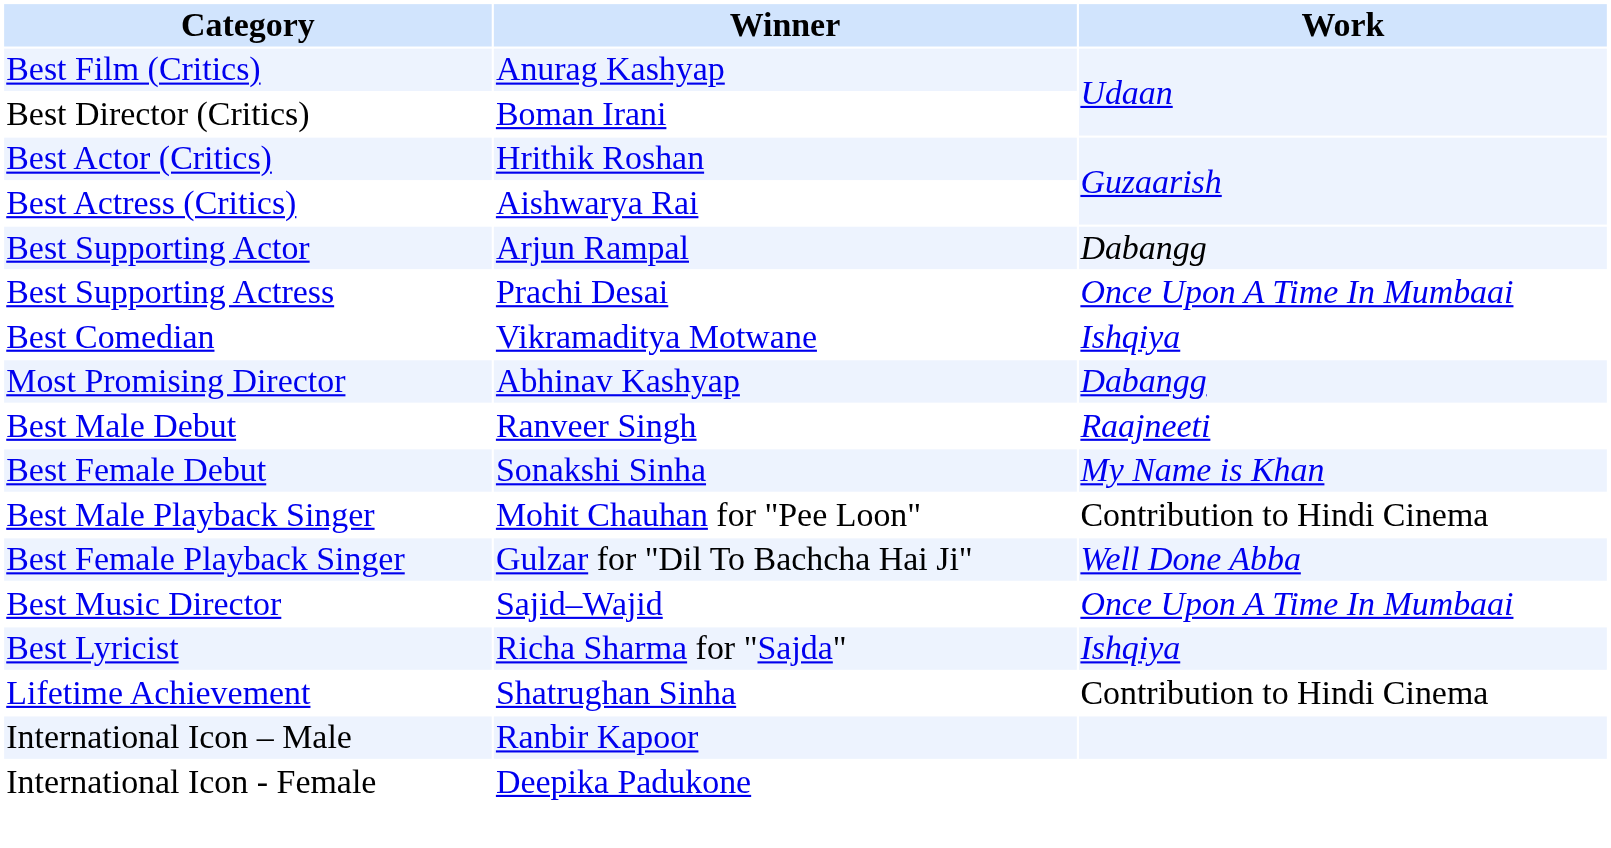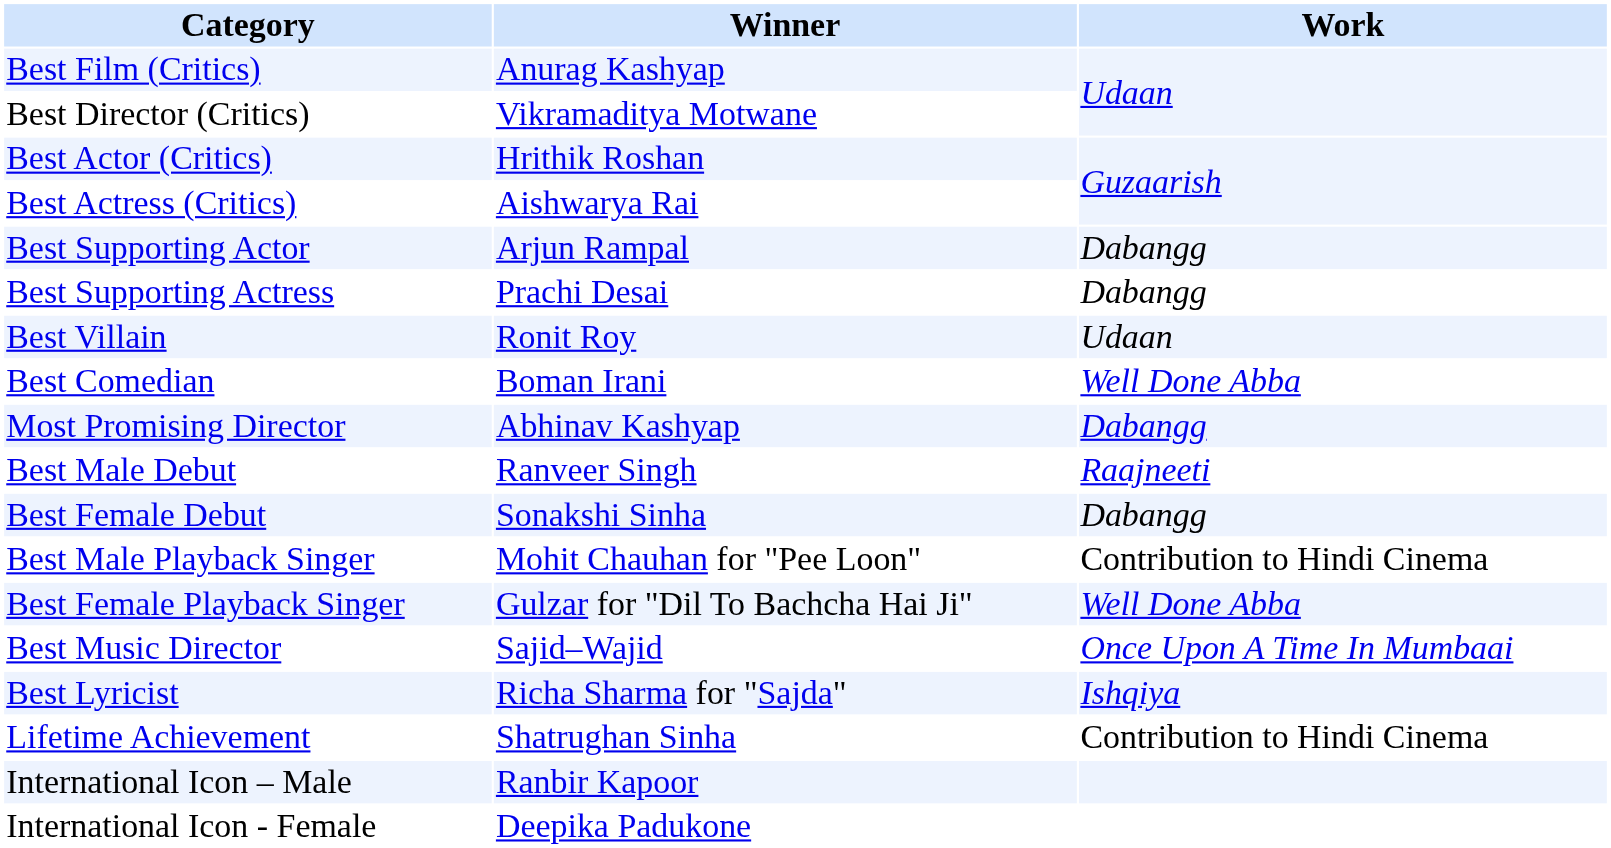Best Director (Critics) | Winner: Boman Irani -> Vikramaditya Motwane
Best Supporting Actress | Work: Once Upon A Time In Mumbaai -> Dabangg
+ row: Best Villain | Ronit Roy | Udaan
Best Comedian | Winner: Vikramaditya Motwane -> Boman Irani
Best Comedian | Work: Ishqiya -> Well Done Abba
Best Female Debut | Work: My Name is Khan -> Dabangg
